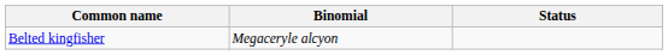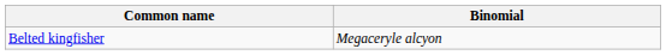- column: Status
